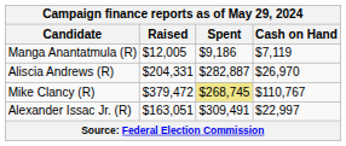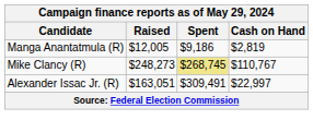Manga Anantatmula (R) | Cash on Hand: $7,119 -> $2,819
- row: Aliscia Andrews (R) | $204,331 | $282,887 | $26,970
Mike Clancy (R) | Raised: $379,472 -> $248,273
